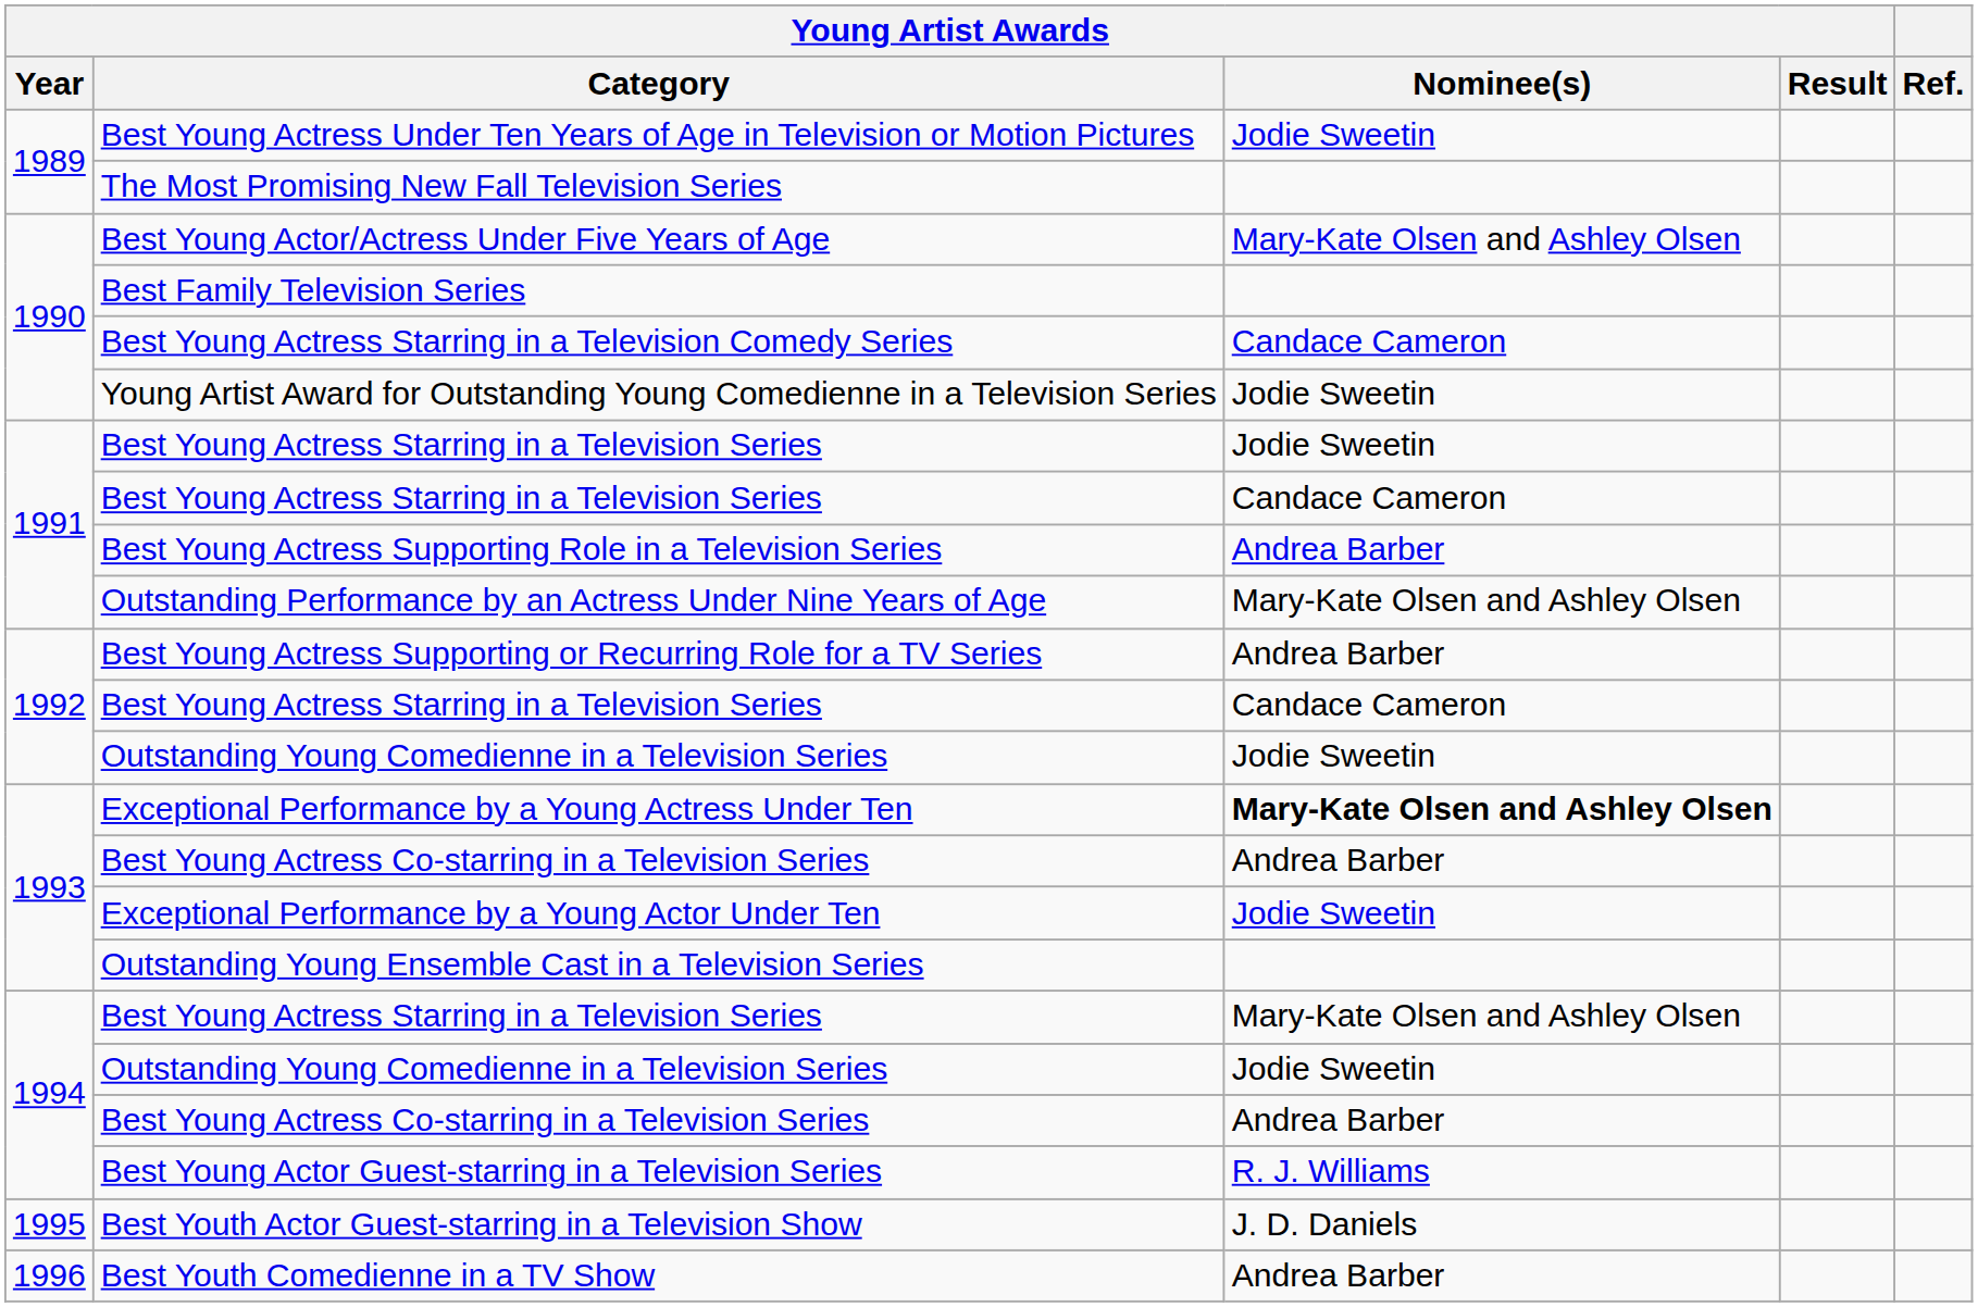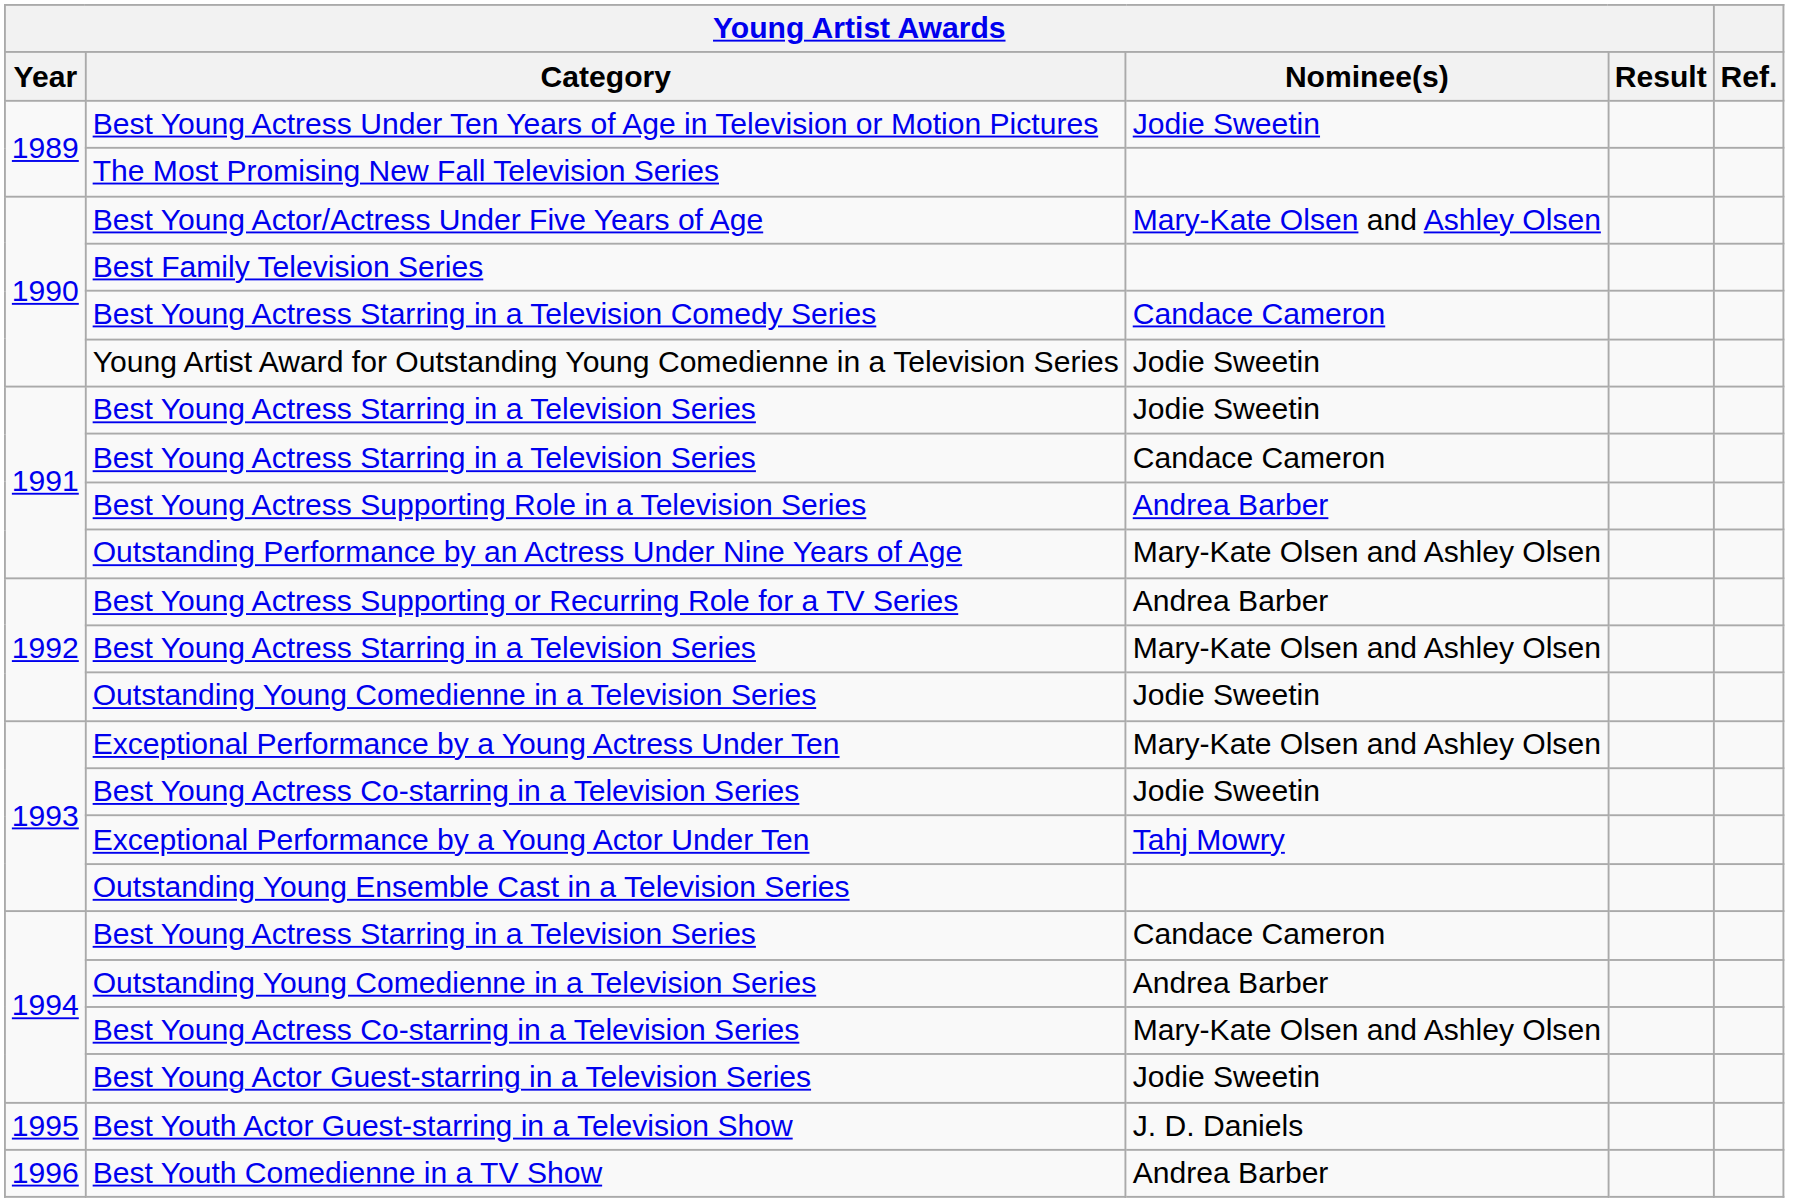1992 / Best Young Actress Starring in a Television Series | Young Artist Awards / Nominee(s): Candace Cameron -> Mary-Kate Olsen and Ashley Olsen
Exceptional Performance by a Young Actress Under Ten | Young Artist Awards / Nominee(s): bold -> normal
1993 / Best Young Actress Co-starring in a Television Series | Young Artist Awards / Nominee(s): Andrea Barber -> Jodie Sweetin
Exceptional Performance by a Young Actor Under Ten | Young Artist Awards / Nominee(s): Jodie Sweetin -> Tahj Mowry
1994 / Best Young Actress Starring in a Television Series | Young Artist Awards / Nominee(s): Mary-Kate Olsen and Ashley Olsen -> Candace Cameron
1994 / Outstanding Young Comedienne in a Television Series | Young Artist Awards / Nominee(s): Jodie Sweetin -> Andrea Barber
1994 / Best Young Actress Co-starring in a Television Series | Young Artist Awards / Nominee(s): Andrea Barber -> Mary-Kate Olsen and Ashley Olsen
Best Young Actor Guest-starring in a Television Series | Young Artist Awards / Nominee(s): R. J. Williams -> Jodie Sweetin
